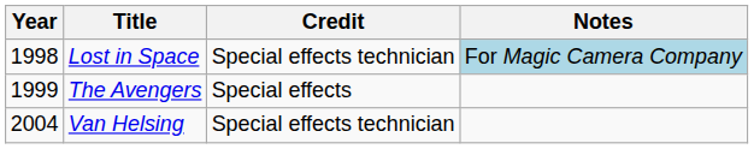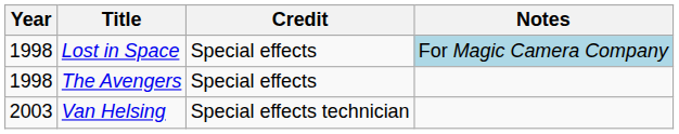Lost in Space | Credit: Special effects technician -> Special effects
The Avengers | Year: 1999 -> 1998
Van Helsing | Year: 2004 -> 2003
